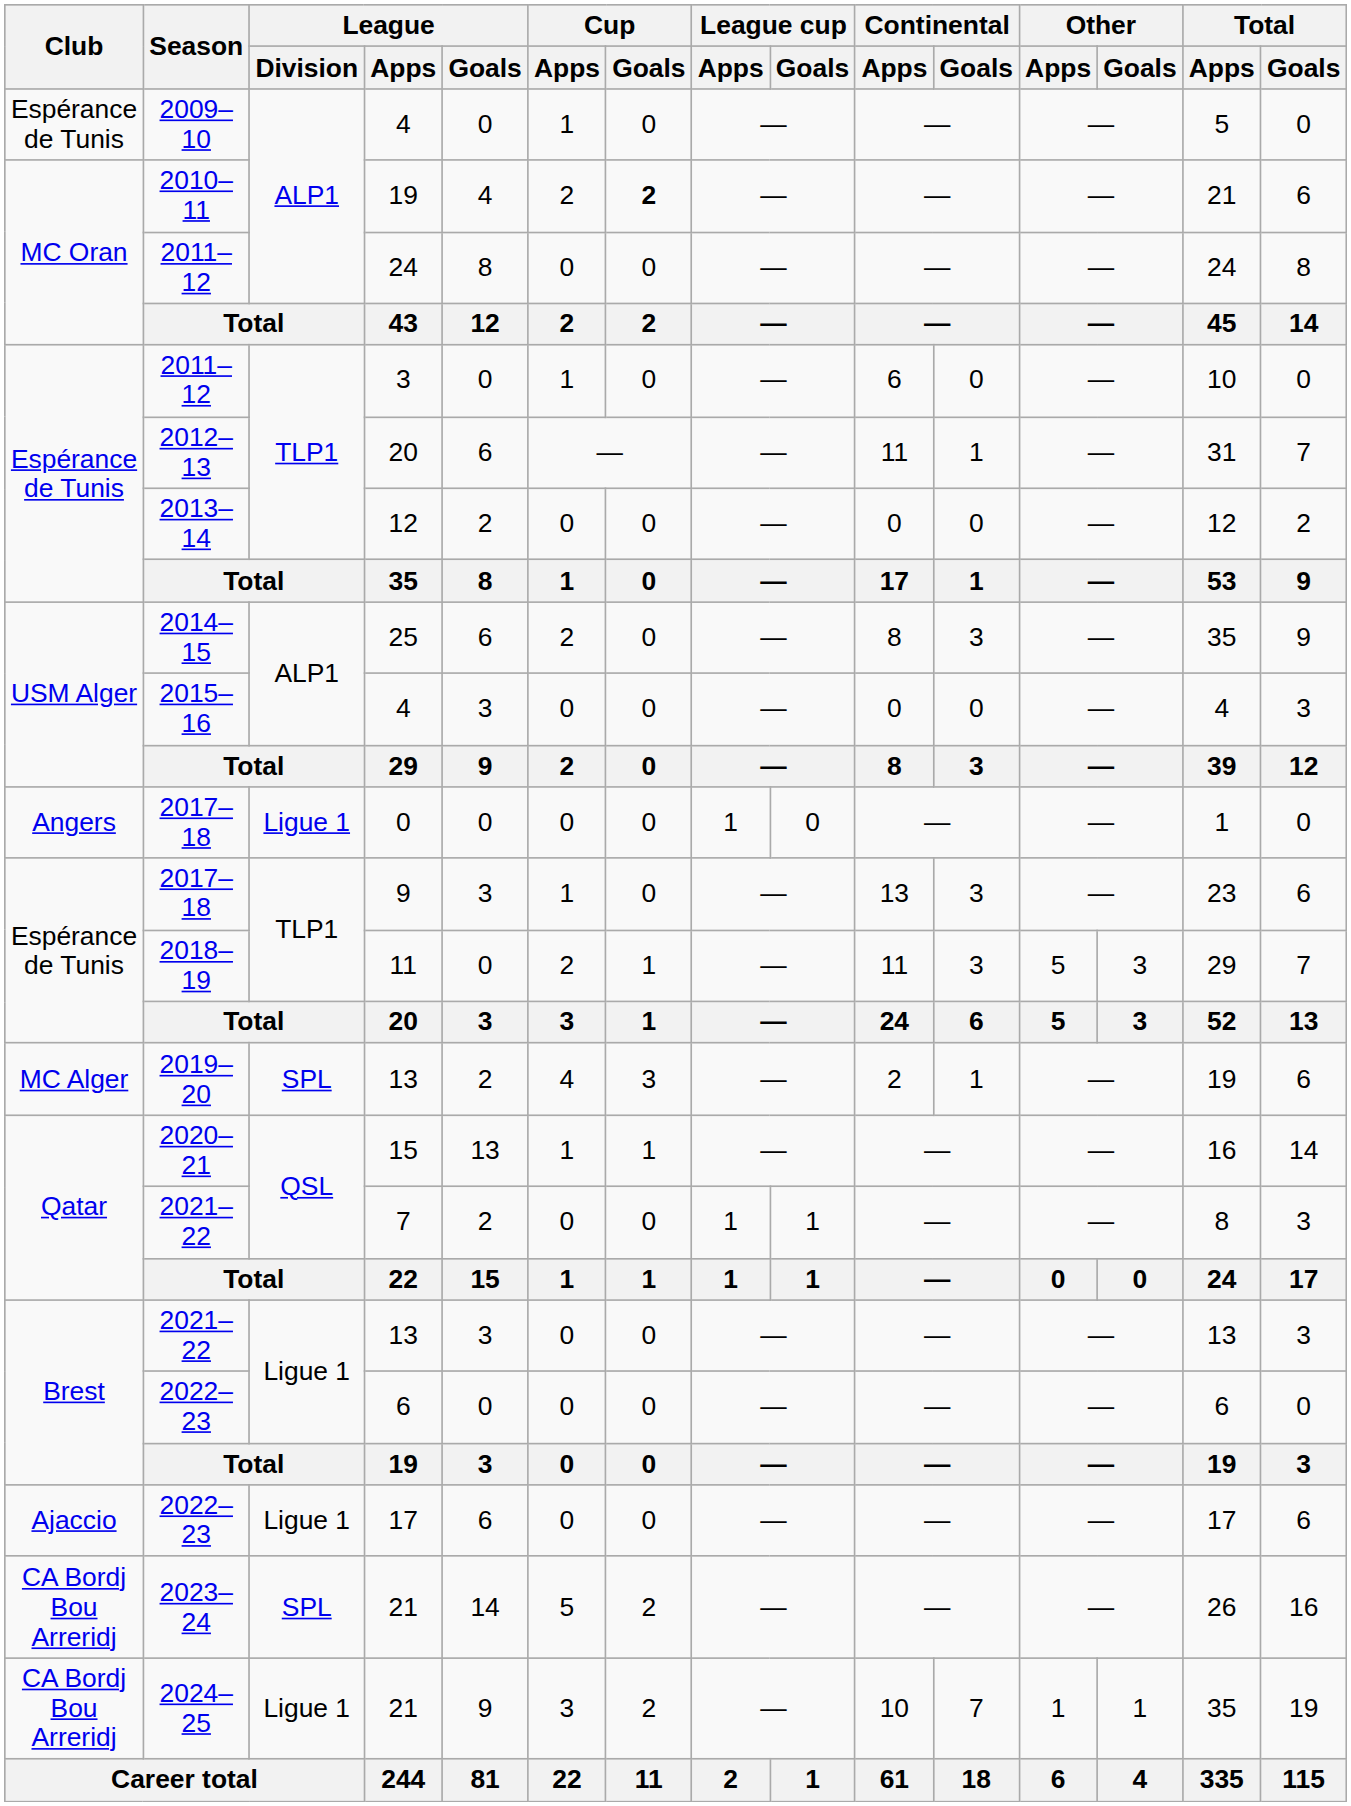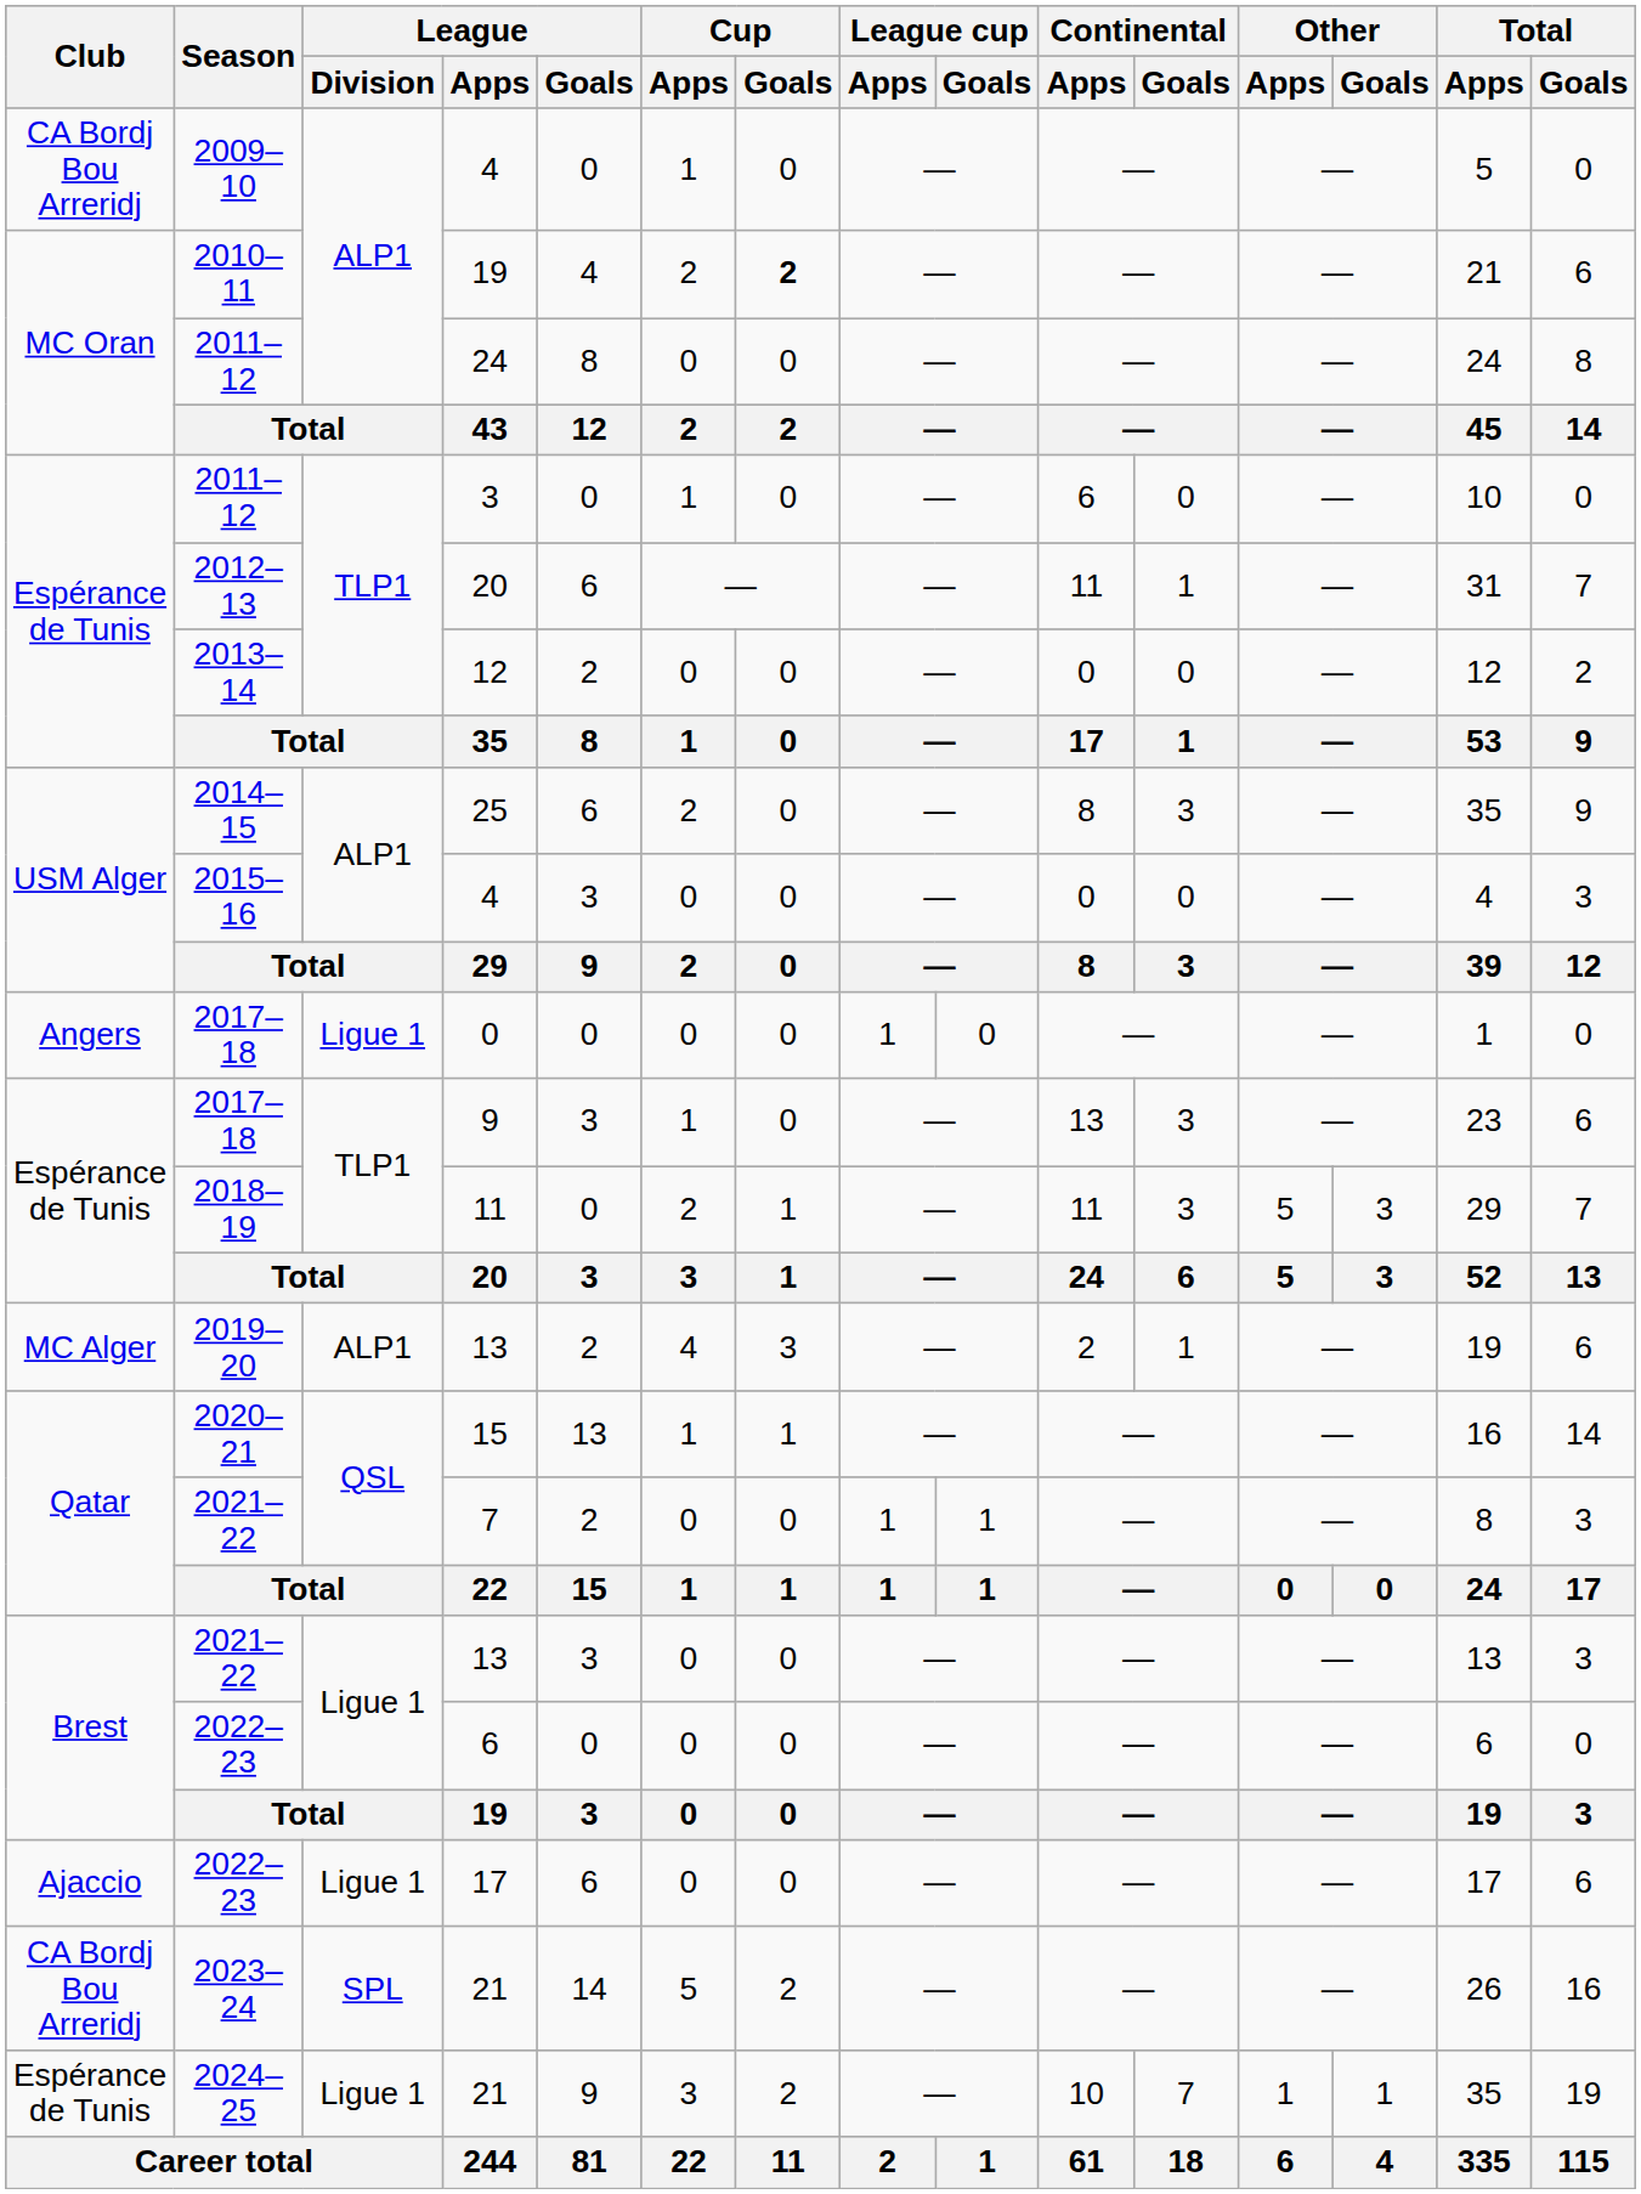2009–10 / 4 | Club: Espérance de Tunis -> CA Bordj Bou Arreridj
2019–20 / 13 | League / Division: SPL -> ALP1
2024–25 / 21 | Club: CA Bordj Bou Arreridj -> Espérance de Tunis
